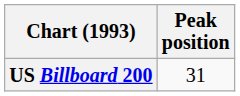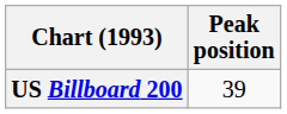US Billboard 200 | Peak position: 31 -> 39
